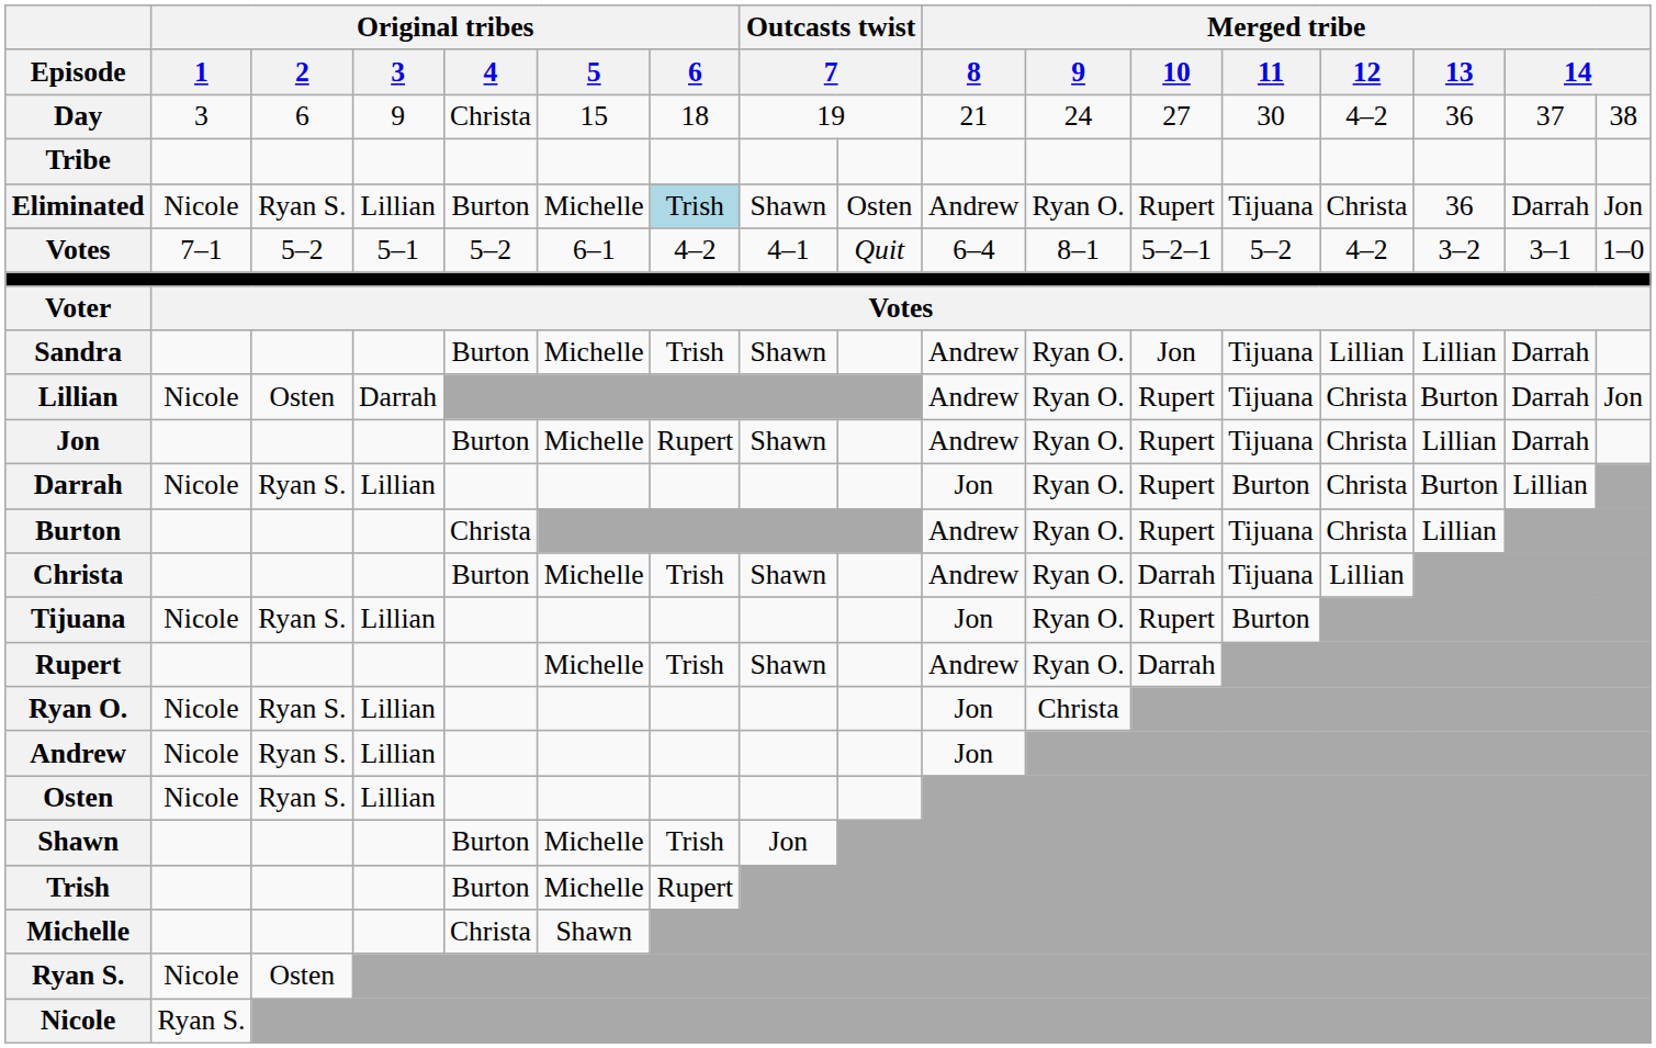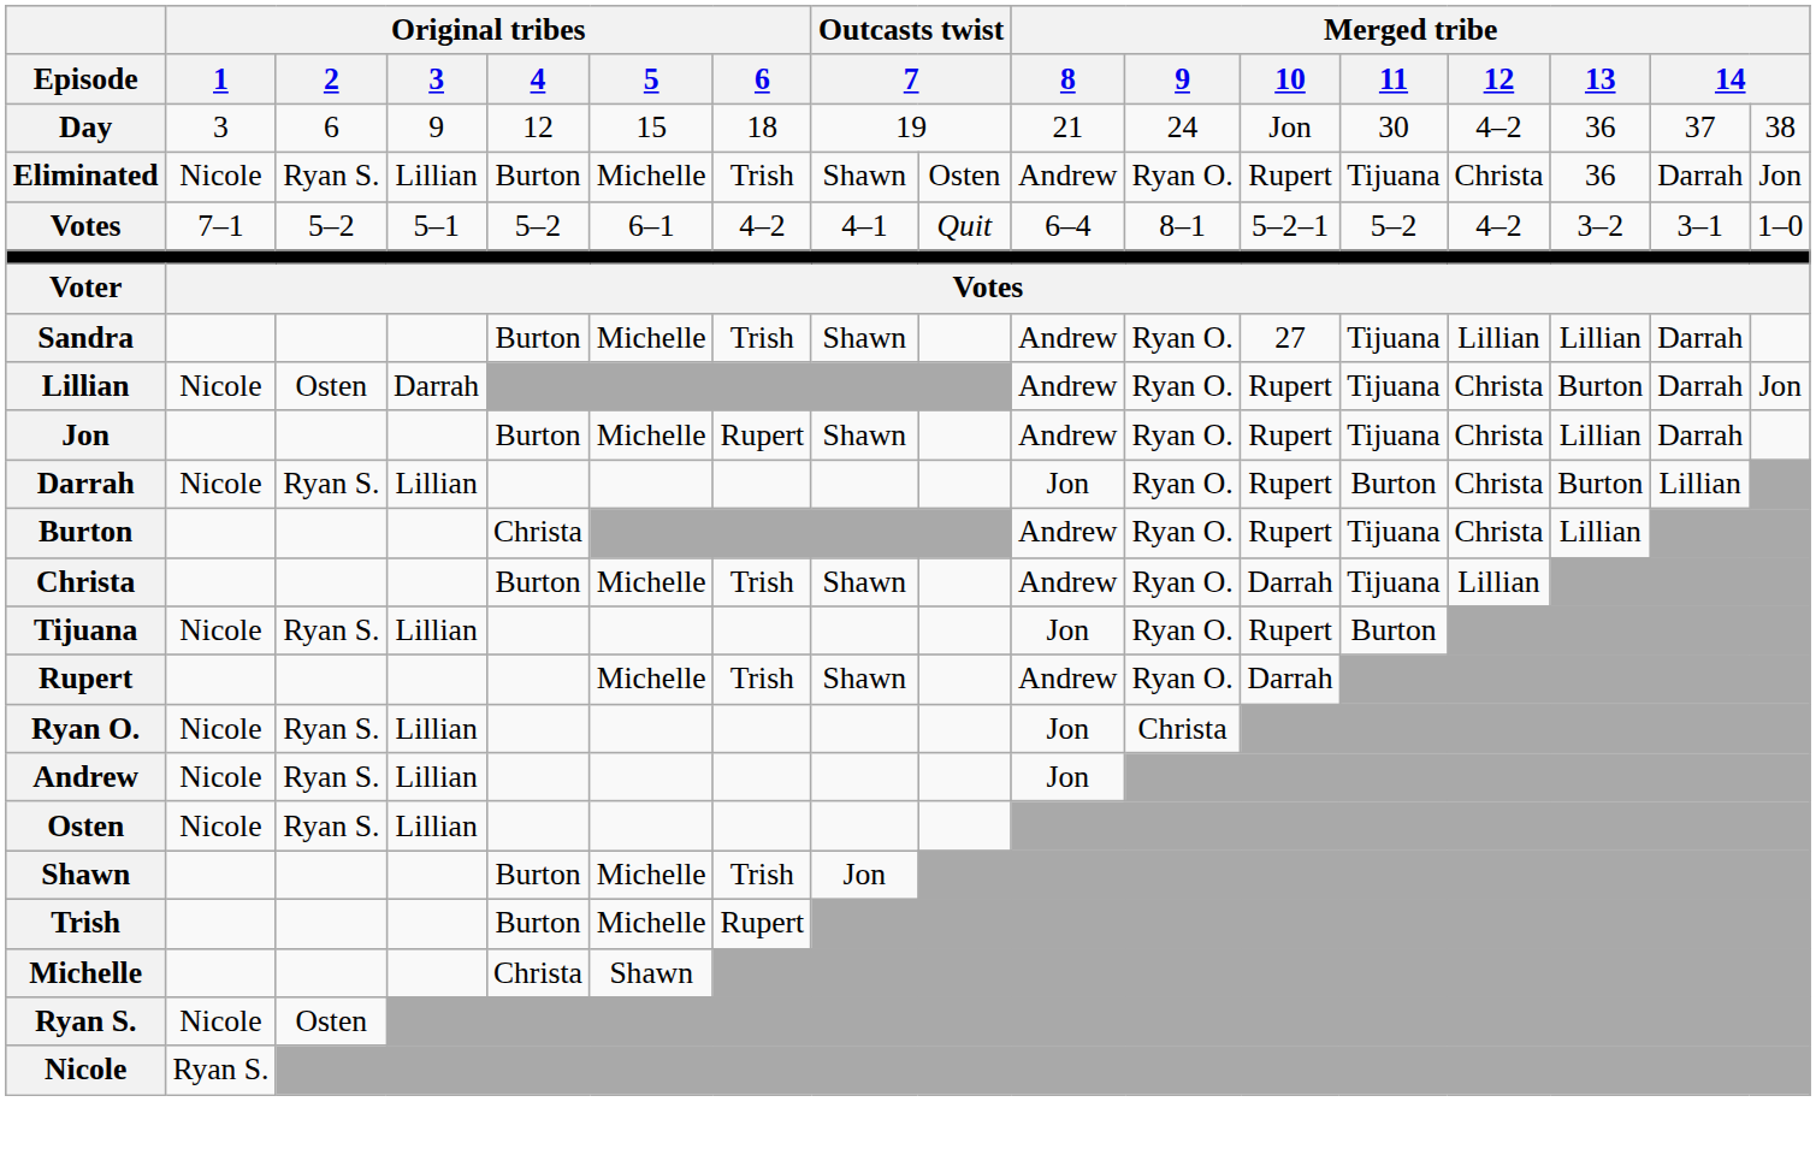Day | Original tribes / 4: Christa -> 12
Day | Merged tribe / 10: 27 -> Jon
- row: Tribe
Eliminated | Original tribes / 6: lightblue background -> no background
Sandra | Merged tribe / 10: Jon -> 27
